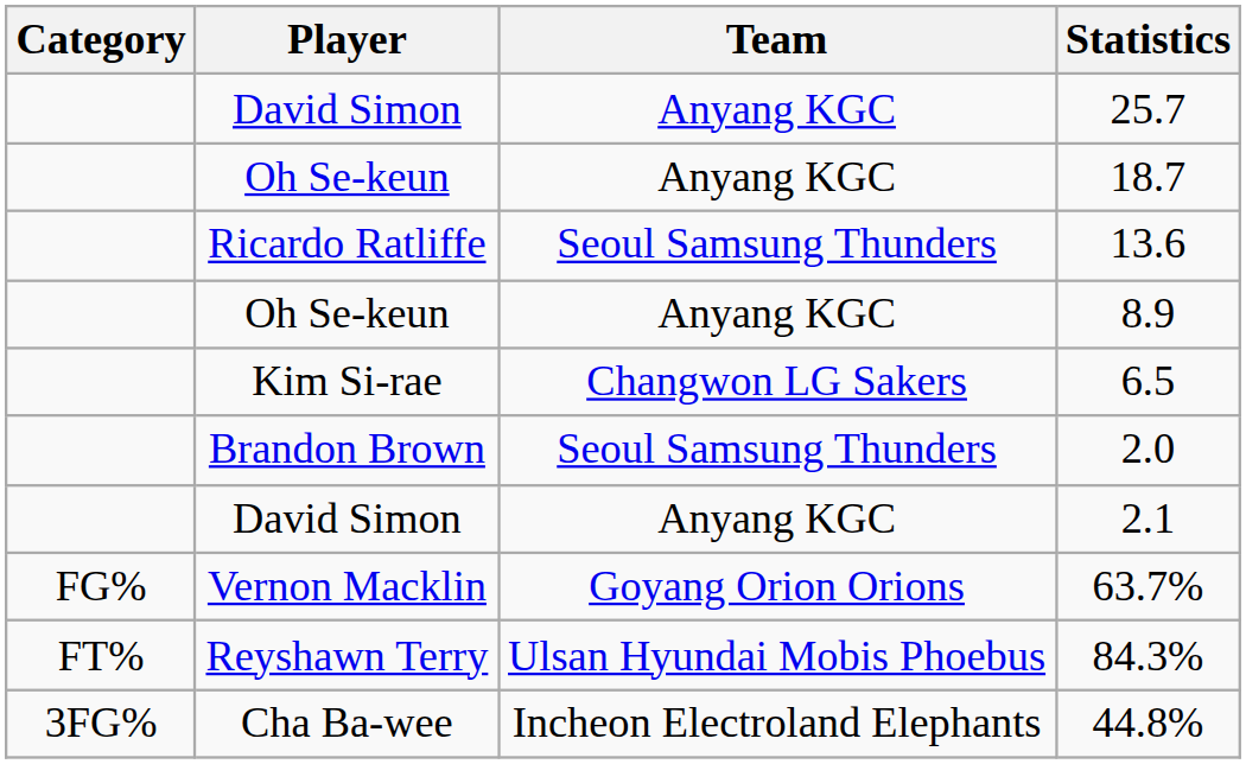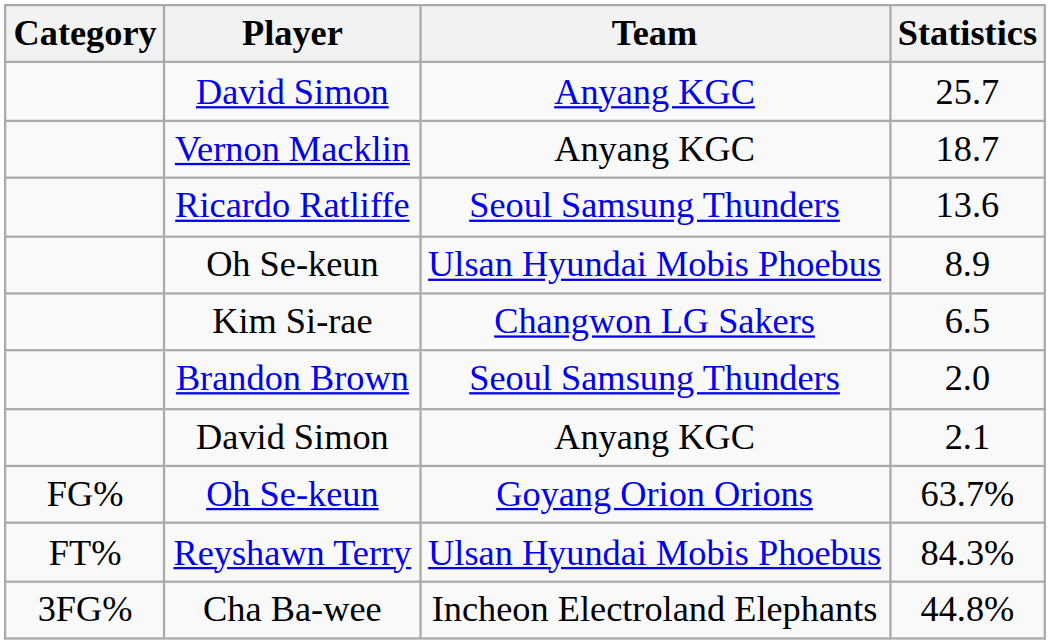18.7 | Player: Oh Se-keun -> Vernon Macklin
8.9 | Team: Anyang KGC -> Ulsan Hyundai Mobis Phoebus
63.7% | Player: Vernon Macklin -> Oh Se-keun
